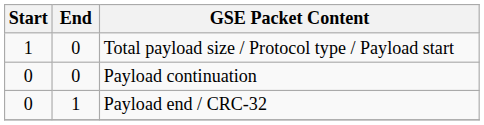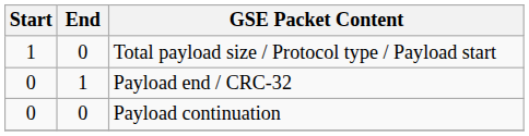rows swapped: Payload continuation <-> Payload end / CRC-32
